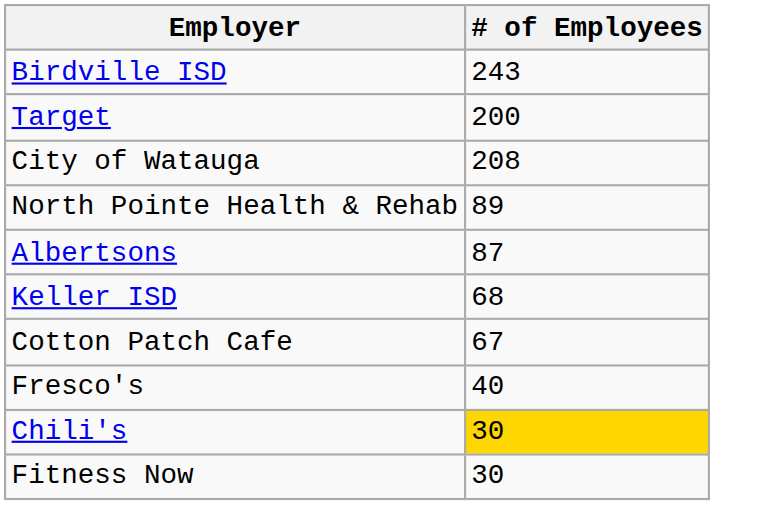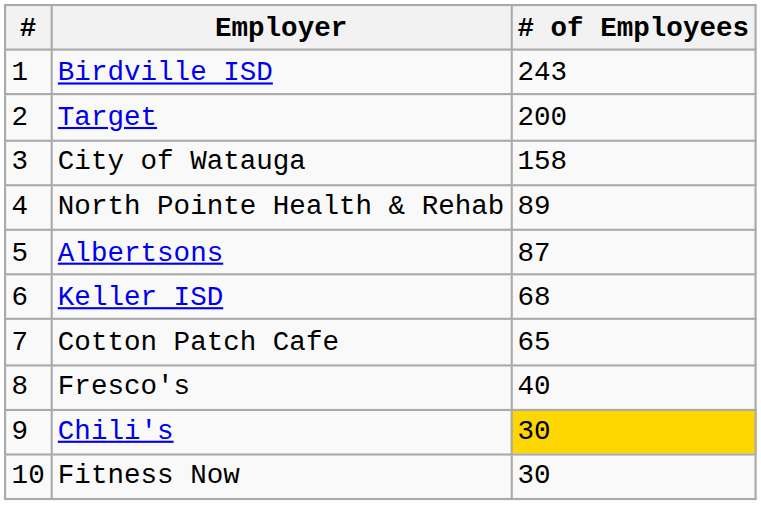+ column: # | 1 | 2 | 3 | 4 | 5 | 6 | 7 | 8 | 9 | 10
City of Watauga | # of Employees: 208 -> 158
Cotton Patch Cafe | # of Employees: 67 -> 65
